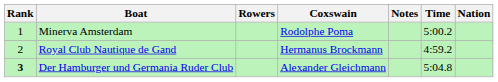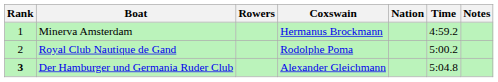columns swapped: Nation <-> Notes
Minerva Amsterdam | Coxswain: Rodolphe Poma -> Hermanus Brockmann
Minerva Amsterdam | Time: 5:00.2 -> 4:59.2
Royal Club Nautique de Gand | Coxswain: Hermanus Brockmann -> Rodolphe Poma
Royal Club Nautique de Gand | Time: 4:59.2 -> 5:00.2
